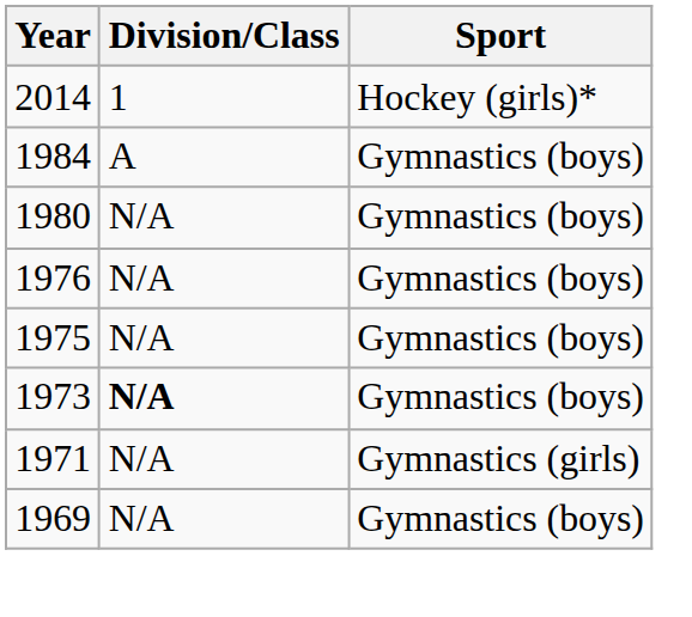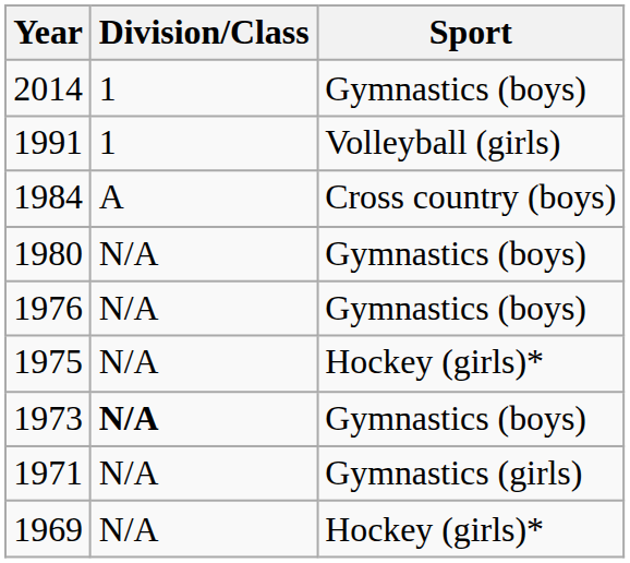2014 | Sport: Hockey (girls)* -> Gymnastics (boys)
+ row: 1991 | 1 | Volleyball (girls)
1984 | Sport: Gymnastics (boys) -> Cross country (boys)
1975 | Sport: Gymnastics (boys) -> Hockey (girls)*
1969 | Sport: Gymnastics (boys) -> Hockey (girls)*
